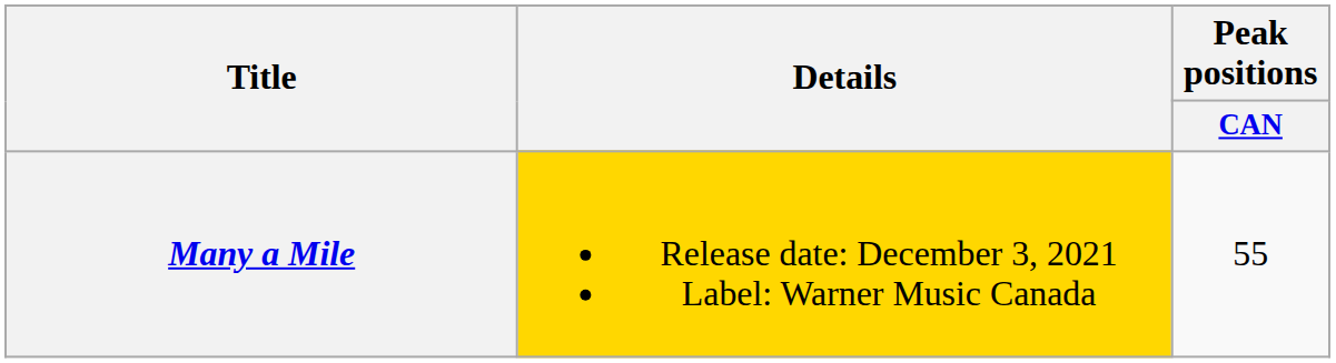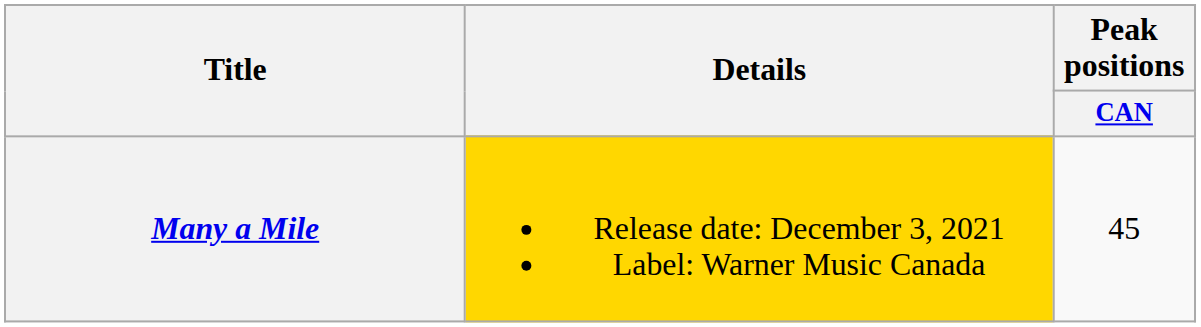Many a Mile | Peak positions / CAN: 55 -> 45
